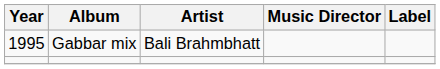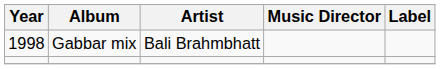Gabbar mix | Year: 1995 -> 1998
